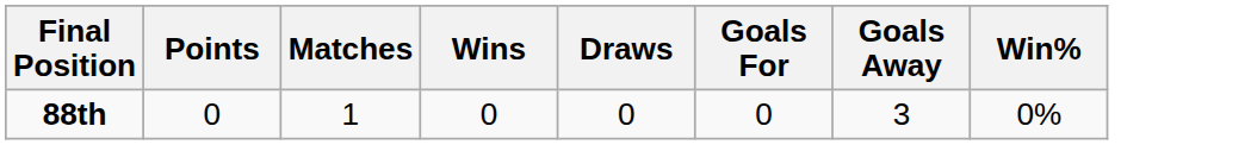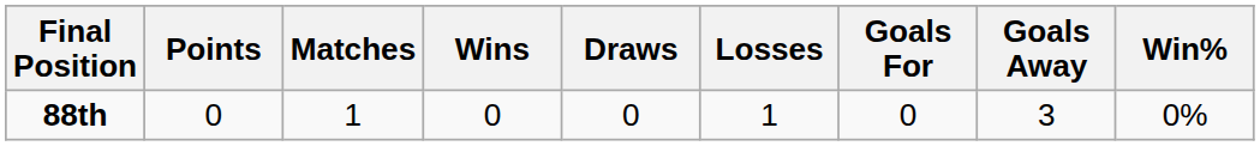+ column: Losses | 1
